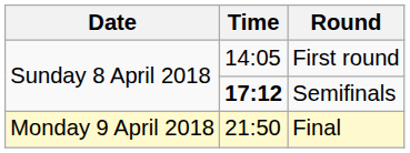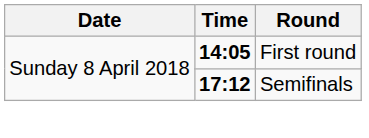First round | Time: normal -> bold
- row: Monday 9 April 2018 | 21:50 | Final
